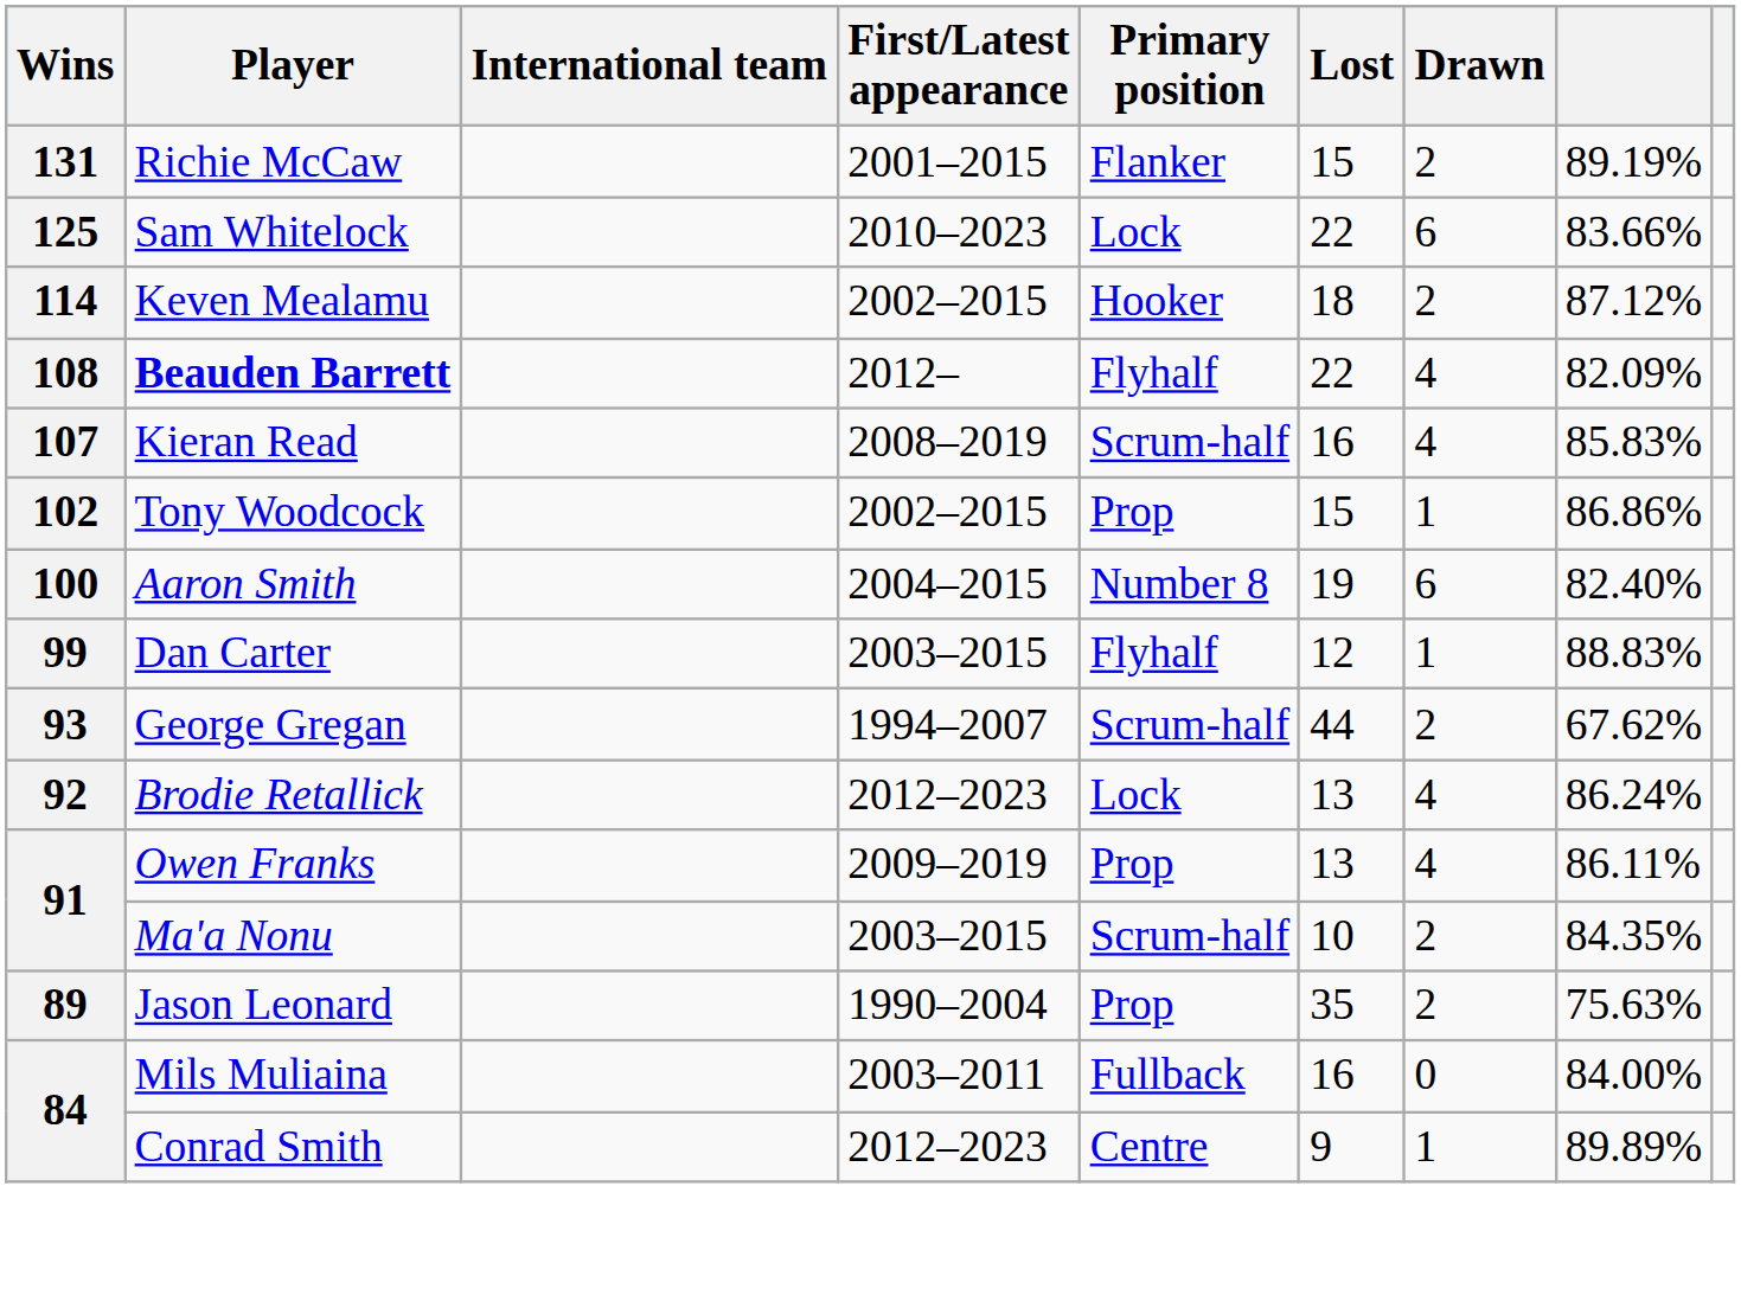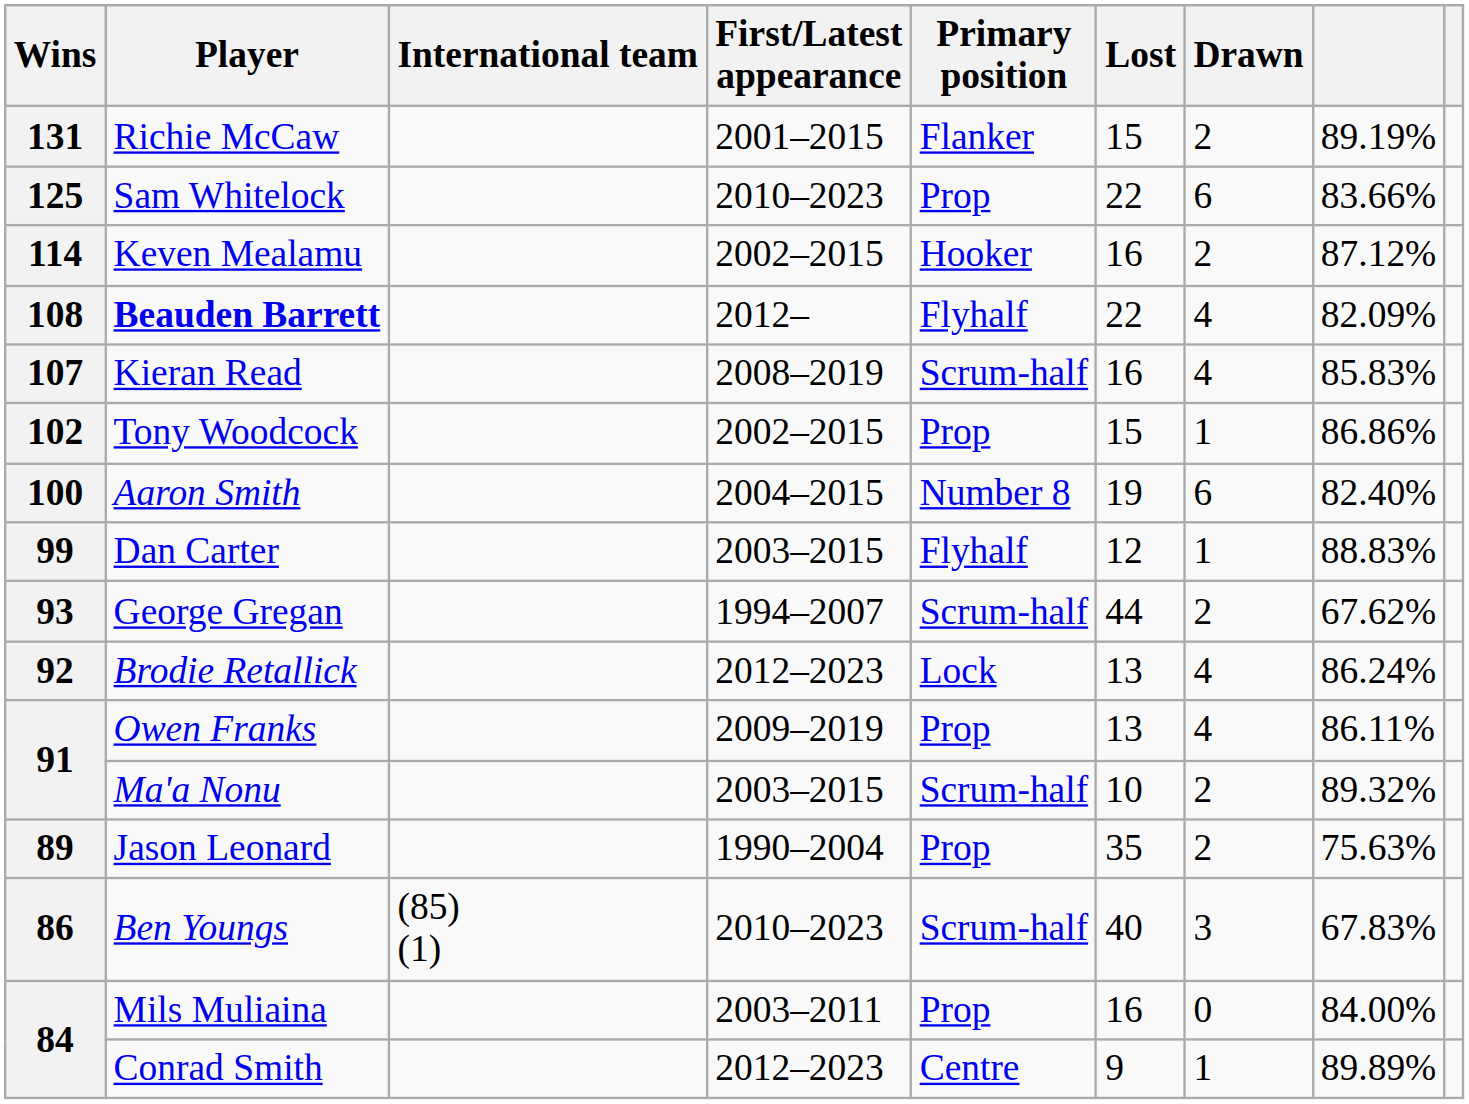Sam Whitelock | Primary position: Lock -> Prop
Keven Mealamu | Lost: 18 -> 16
Ma'a Nonu | column 8: 84.35% -> 89.32%
+ row: 86 | Ben Youngs | (85) (1) | 2010–2023 | Scrum-half | 40 | 3 | 67.83%
Mils Muliaina | Primary position: Fullback -> Prop
